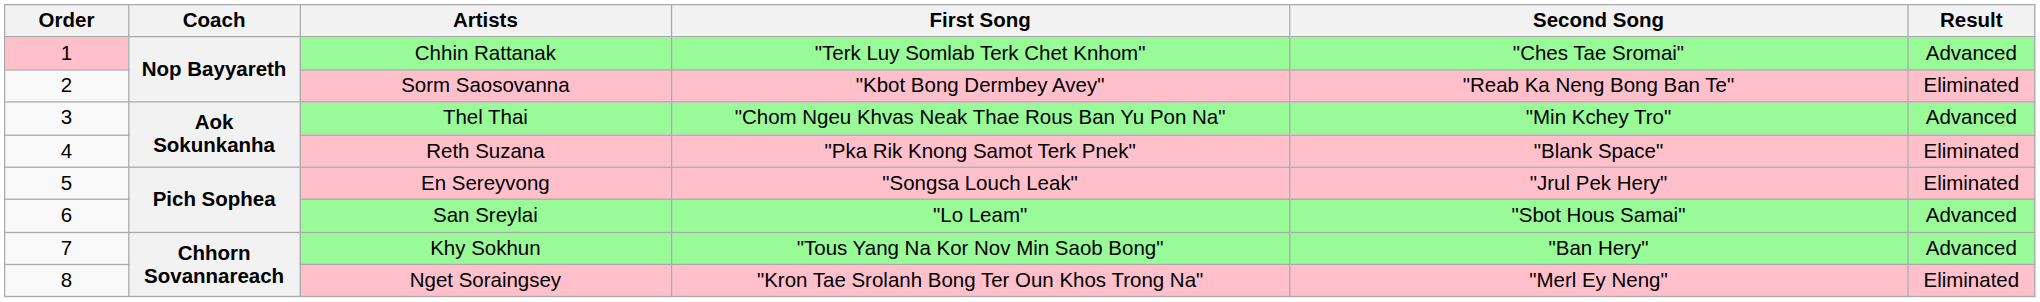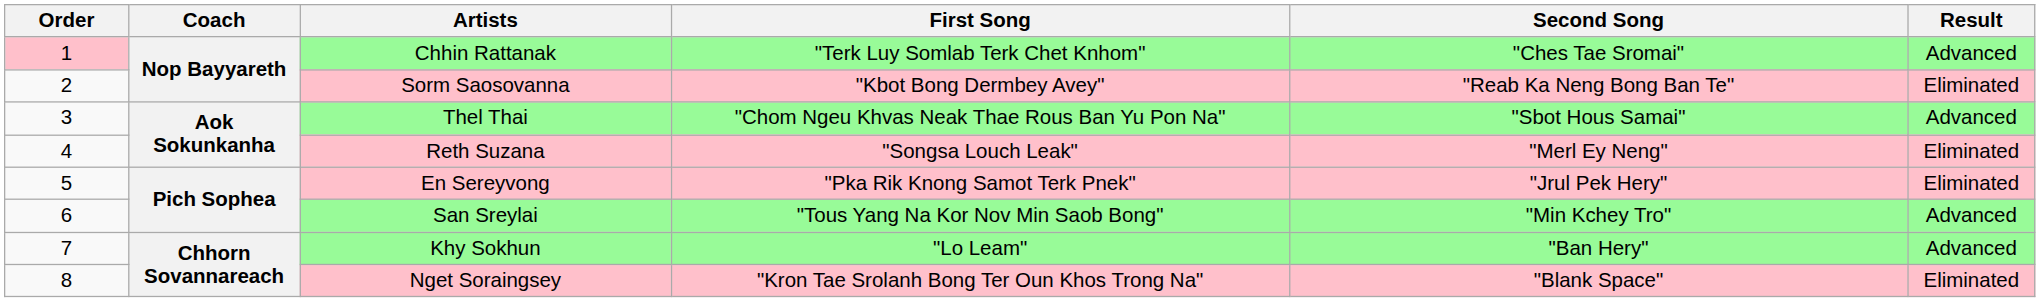Thel Thai | Second Song: "Min Kchey Tro" -> "Sbot Hous Samai"
Reth Suzana | First Song: "Pka Rik Knong Samot Terk Pnek" -> "Songsa Louch Leak"
Reth Suzana | Second Song: "Blank Space" -> "Merl Ey Neng"
En Sereyvong | First Song: "Songsa Louch Leak" -> "Pka Rik Knong Samot Terk Pnek"
San Sreylai | First Song: "Lo Leam" -> "Tous Yang Na Kor Nov Min Saob Bong"
San Sreylai | Second Song: "Sbot Hous Samai" -> "Min Kchey Tro"
Khy Sokhun | First Song: "Tous Yang Na Kor Nov Min Saob Bong" -> "Lo Leam"
Nget Soraingsey | Second Song: "Merl Ey Neng" -> "Blank Space"
